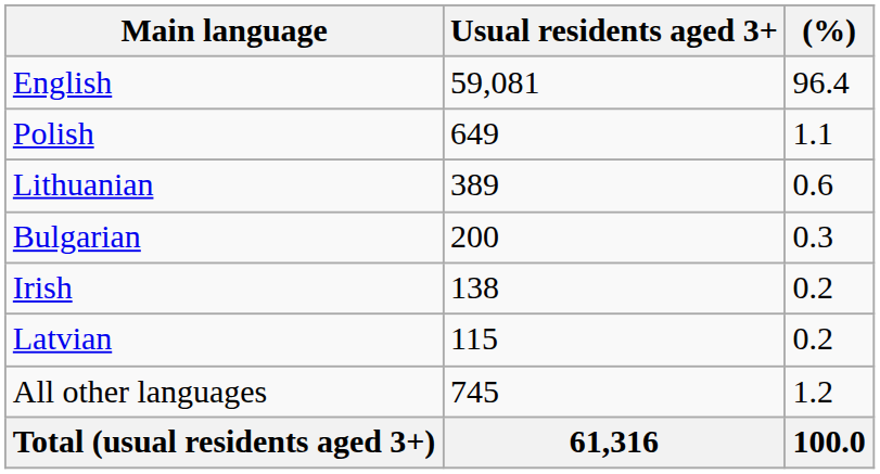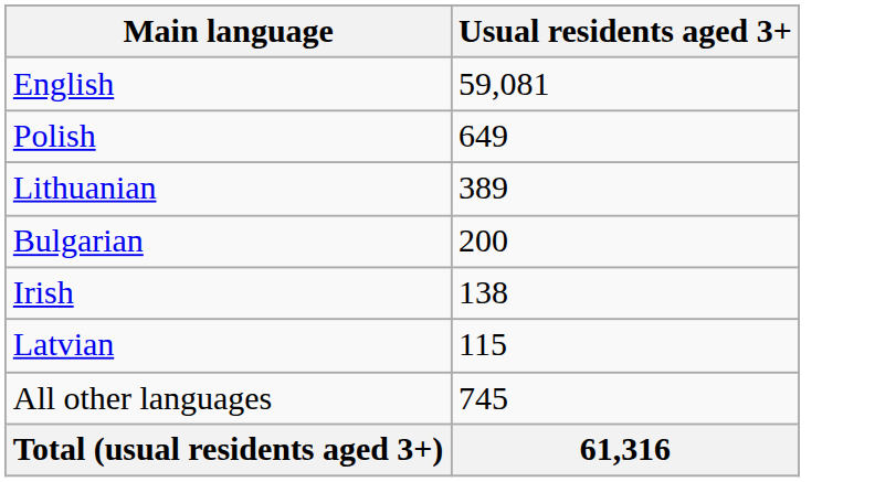- column: (%) | 96.4 | 1.1 | 0.6 | 0.3 | 0.2 | 0.2 | 1.2 | 100.0
